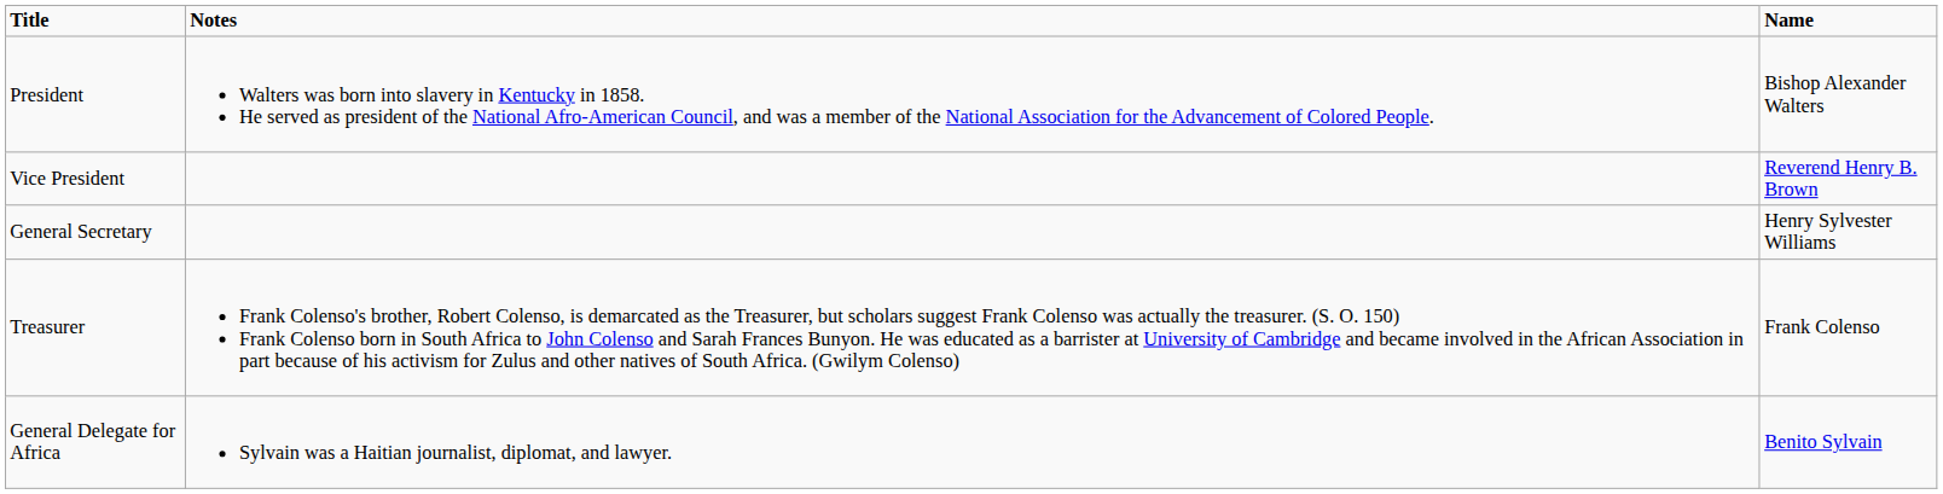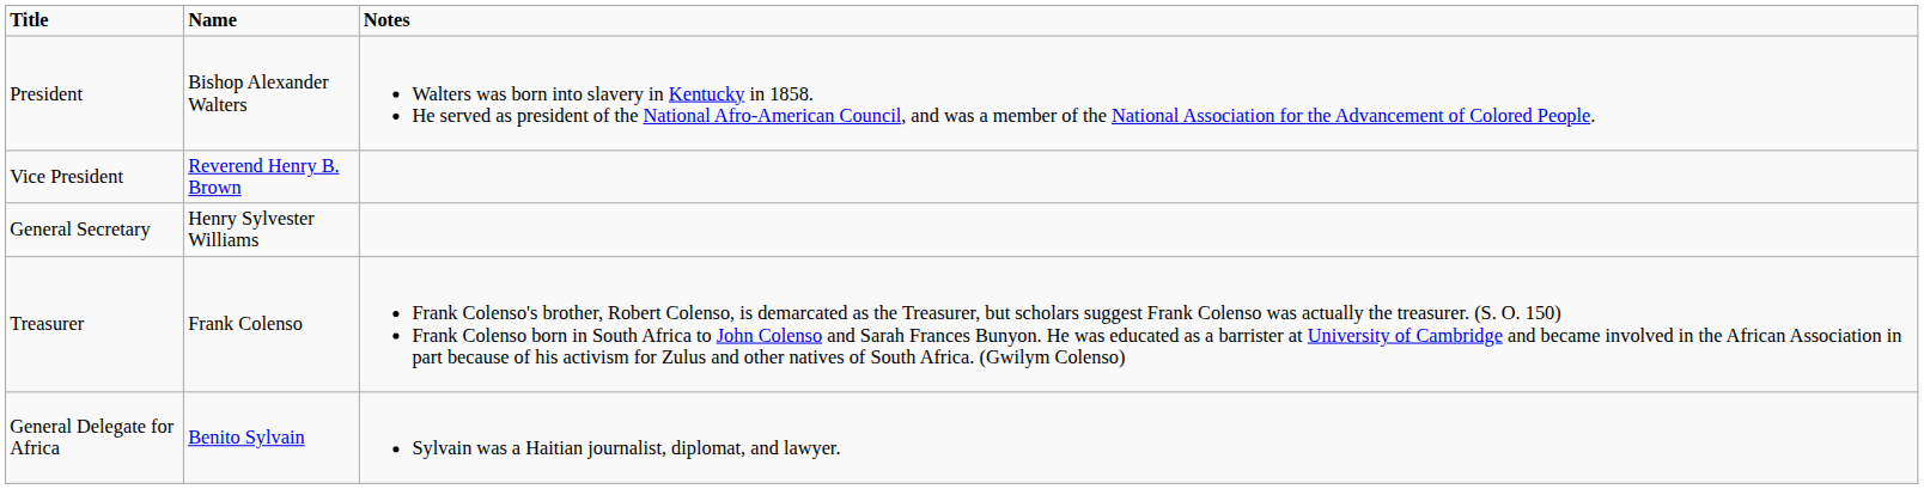columns swapped: Name <-> Notes
